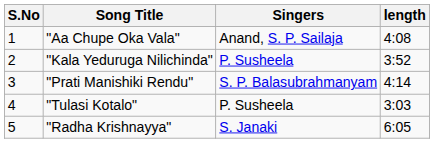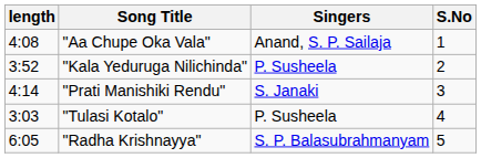columns swapped: S.No <-> length
"Prati Manishiki Rendu" | Singers: S. P. Balasubrahmanyam -> S. Janaki
"Radha Krishnayya" | Singers: S. Janaki -> S. P. Balasubrahmanyam
